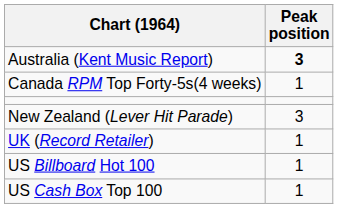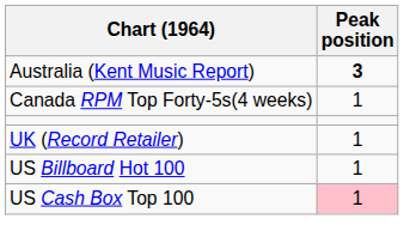- row: New Zealand (Lever Hit Parade) | 3
US Cash Box Top 100 | Peak position: no background -> pink background
